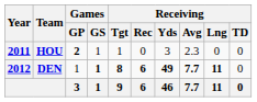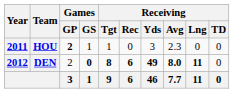DEN | Games / GP: 1 -> 2
DEN | Games / GS: 1 -> 0
DEN | Receiving / Avg: 7.7 -> 8.0
